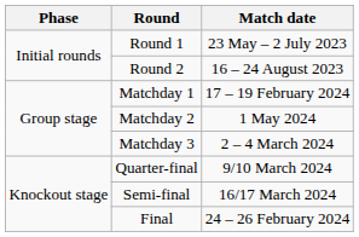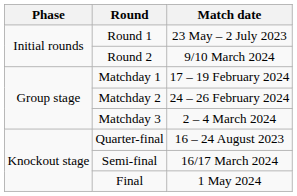Round 2 | Match date: 16 – 24 August 2023 -> 9/10 March 2024
Matchday 2 | Match date: 1 May 2024 -> 24 – 26 February 2024
Quarter-final | Match date: 9/10 March 2024 -> 16 – 24 August 2023
Final | Match date: 24 – 26 February 2024 -> 1 May 2024
